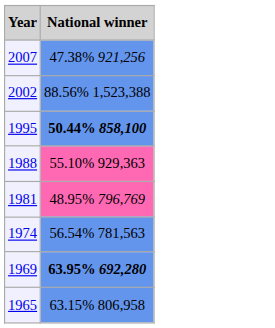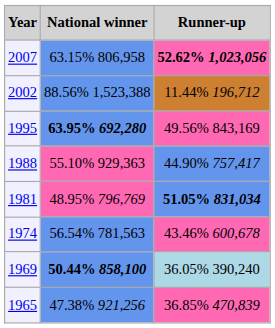+ column: Runner-up | 52.62% 1,023,056 | 11.44% 196,712 | 49.56% 843,169 | 44.90% 757,417 | 51.05% 831,034 | 43.46% 600,678 | 36.05% 390,240 | 36.85% 470,839
2007 | National winner: 47.38% 921,256 -> 63.15% 806,958
1995 | National winner: 50.44% 858,100 -> 63.95% 692,280
1969 | National winner: 63.95% 692,280 -> 50.44% 858,100
1965 | National winner: 63.15% 806,958 -> 47.38% 921,256
